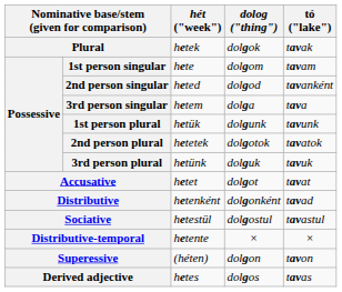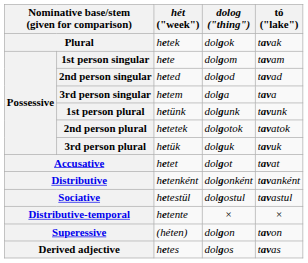2nd person singular | tó ("lake"): tavanként -> tavad
1st person plural | hét ("week"): hetük -> hetünk
3rd person plural | hét ("week"): hetünk -> hetük
Distributive | tó ("lake"): tavad -> tavanként
